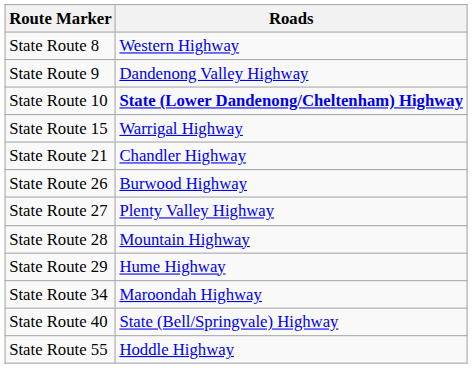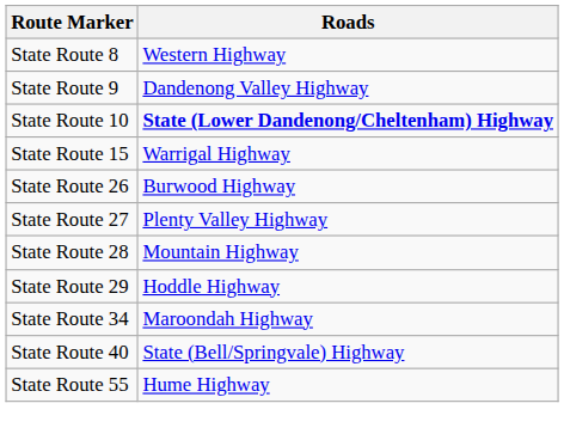- row: State Route 21 | Chandler Highway
State Route 29 | Roads: Hume Highway -> Hoddle Highway
State Route 55 | Roads: Hoddle Highway -> Hume Highway
